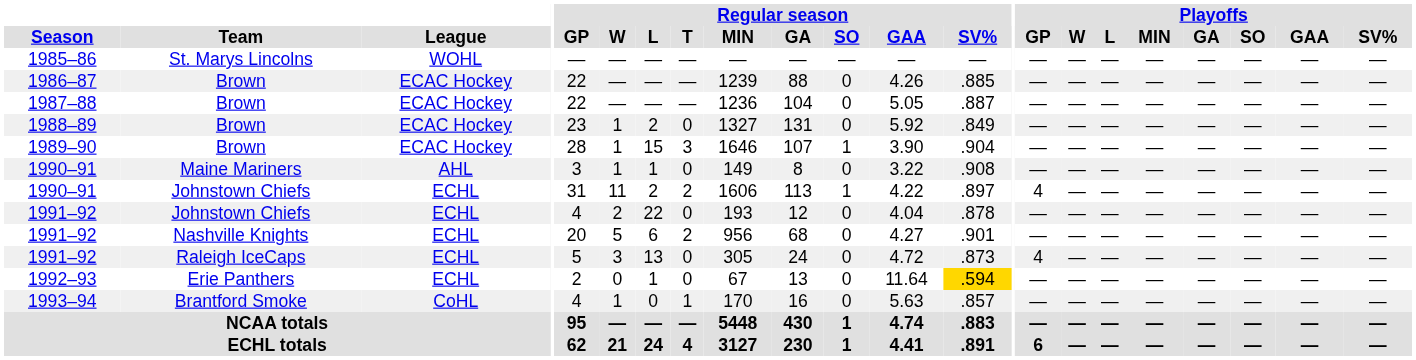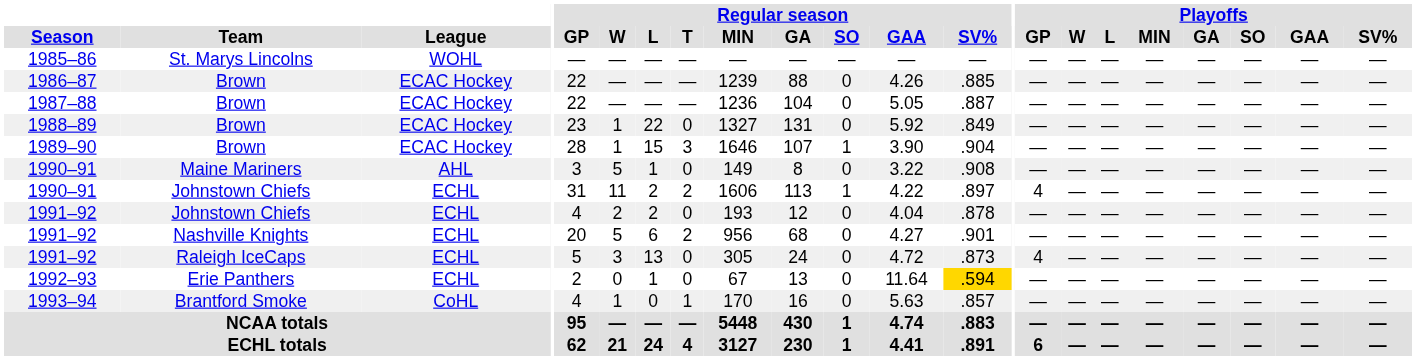1988–89 | Regular season / L: 2 -> 22
1990–91 / Maine Mariners | Regular season / W: 1 -> 5
1991–92 / Johnstown Chiefs | Regular season / L: 22 -> 2
